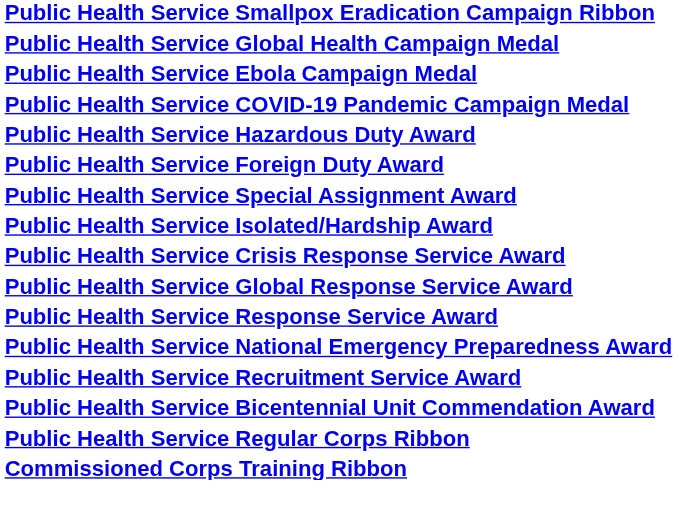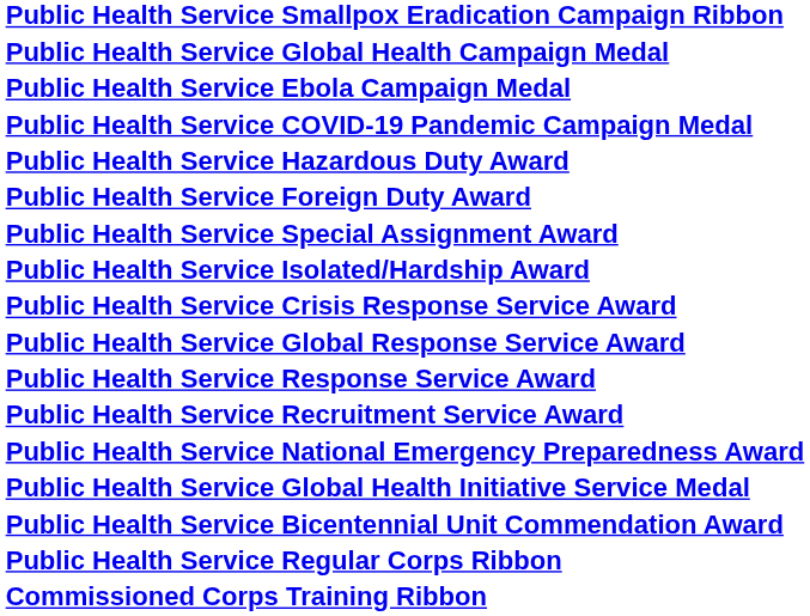rows swapped: Public Health Service National Emergency Preparedness Award <-> Public Health Service Recruitment Service Award
+ row: Public Health Service Global Health Initiative Service Medal
